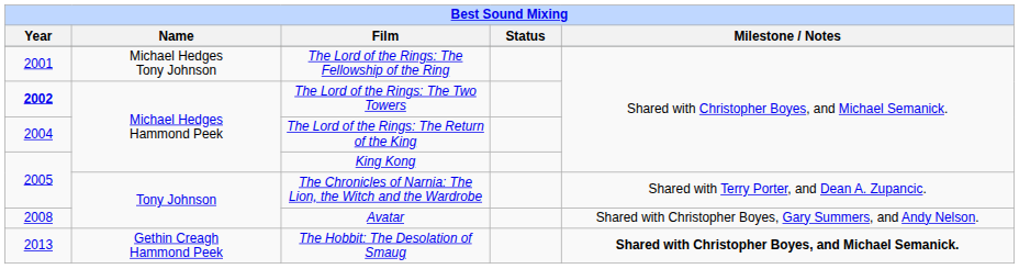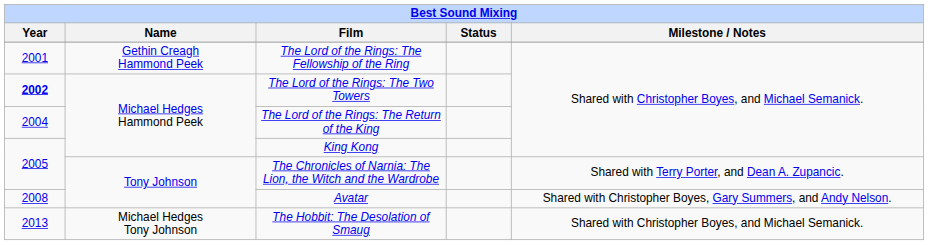The Lord of the Rings: The Fellowship of the Ring | Name: Michael Hedges Tony Johnson -> Gethin Creagh Hammond Peek
The Hobbit: The Desolation of Smaug | Name: Gethin Creagh Hammond Peek -> Michael Hedges Tony Johnson
The Hobbit: The Desolation of Smaug | Milestone / Notes: bold -> normal
